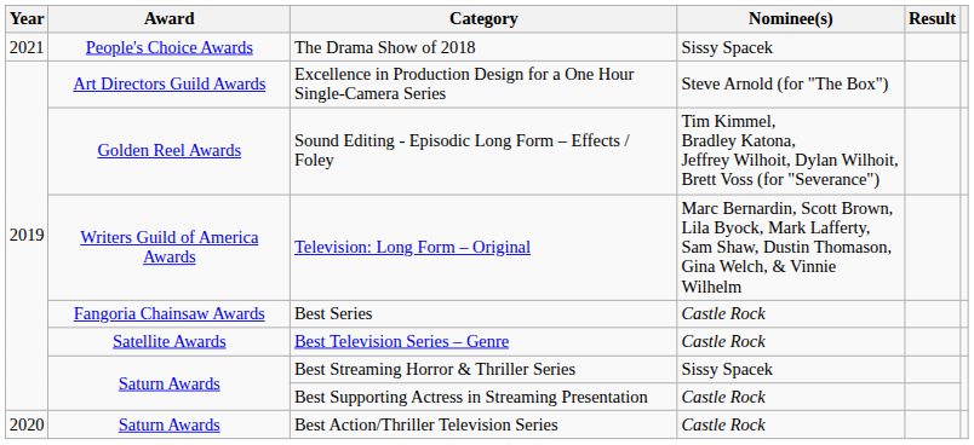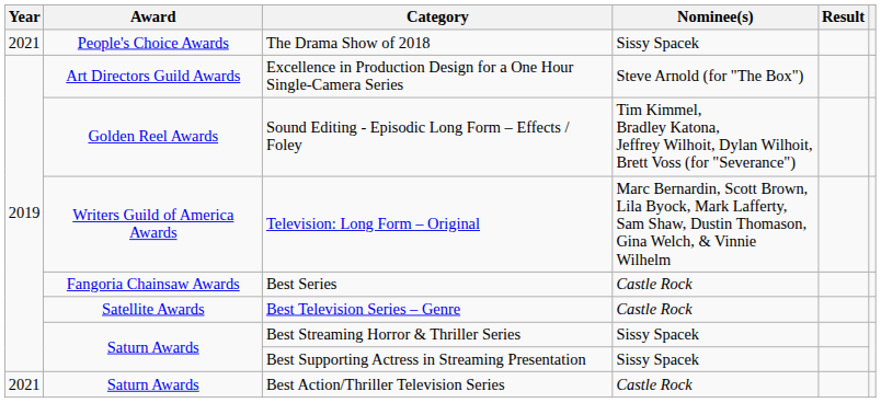Best Supporting Actress in Streaming Presentation | Nominee(s): Castle Rock -> Sissy Spacek
Best Action/Thriller Television Series | Year: 2020 -> 2021
